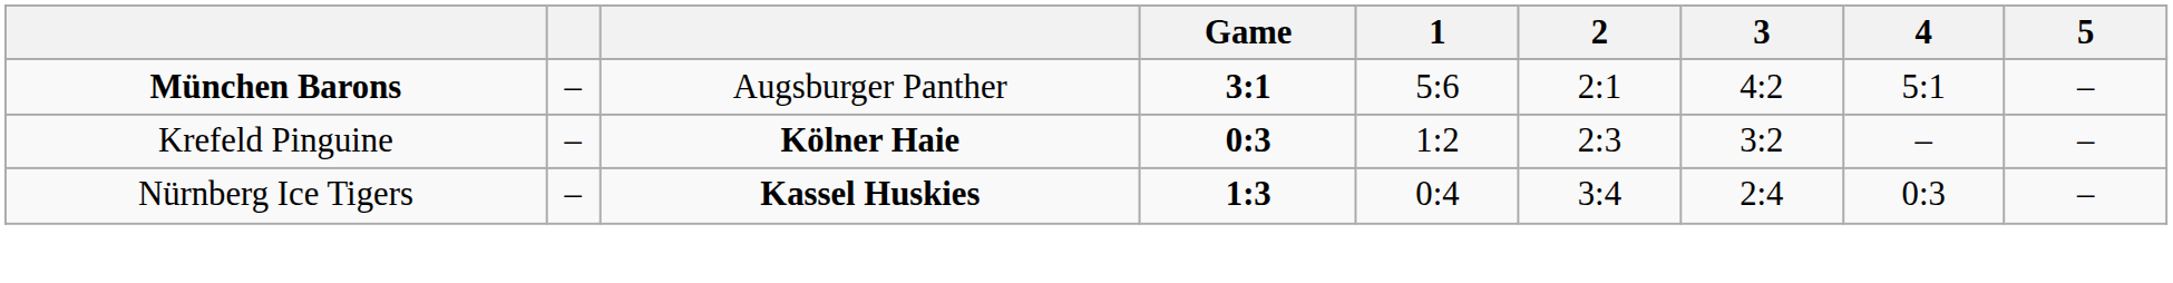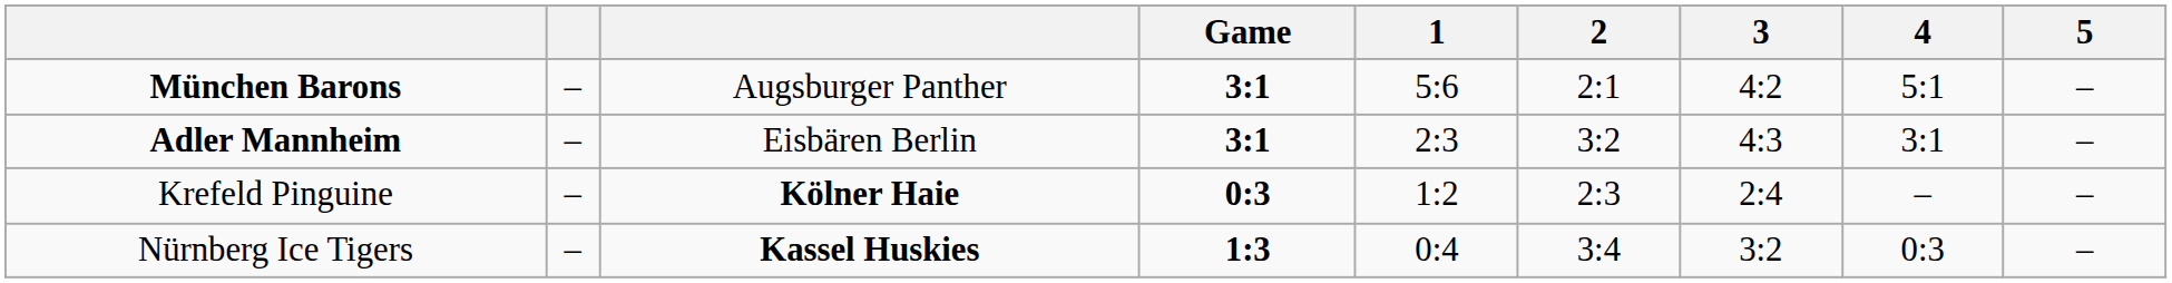+ row: Adler Mannheim | – | Eisbären Berlin | 3:1 | 2:3 | 3:2 | 4:3 | 3:1 | –
Krefeld Pinguine | 3: 3:2 -> 2:4
Nürnberg Ice Tigers | 3: 2:4 -> 3:2
